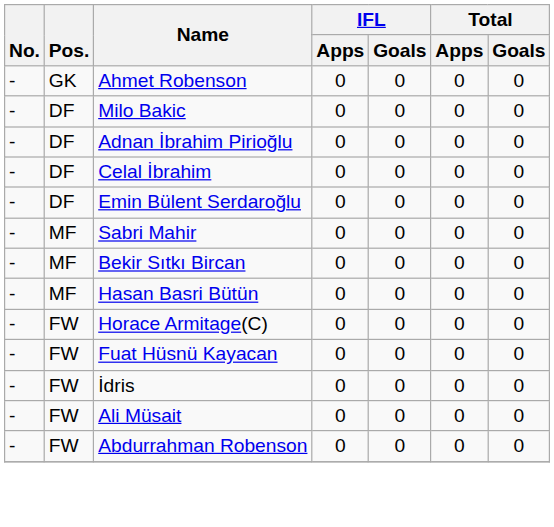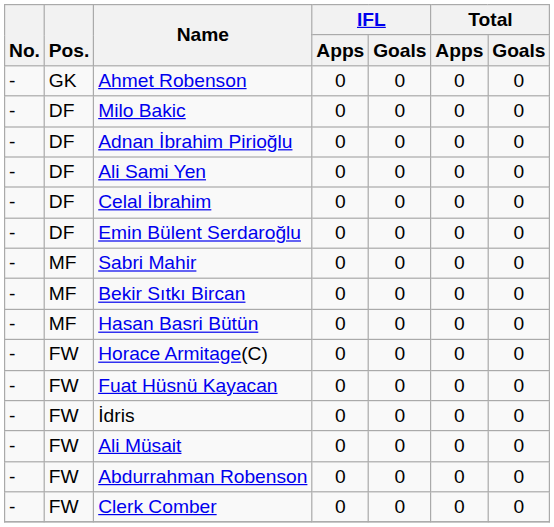+ row: - | DF | Ali Sami Yen | 0 | 0 | 0 | 0
+ row: - | FW | Clerk Comber | 0 | 0 | 0 | 0
